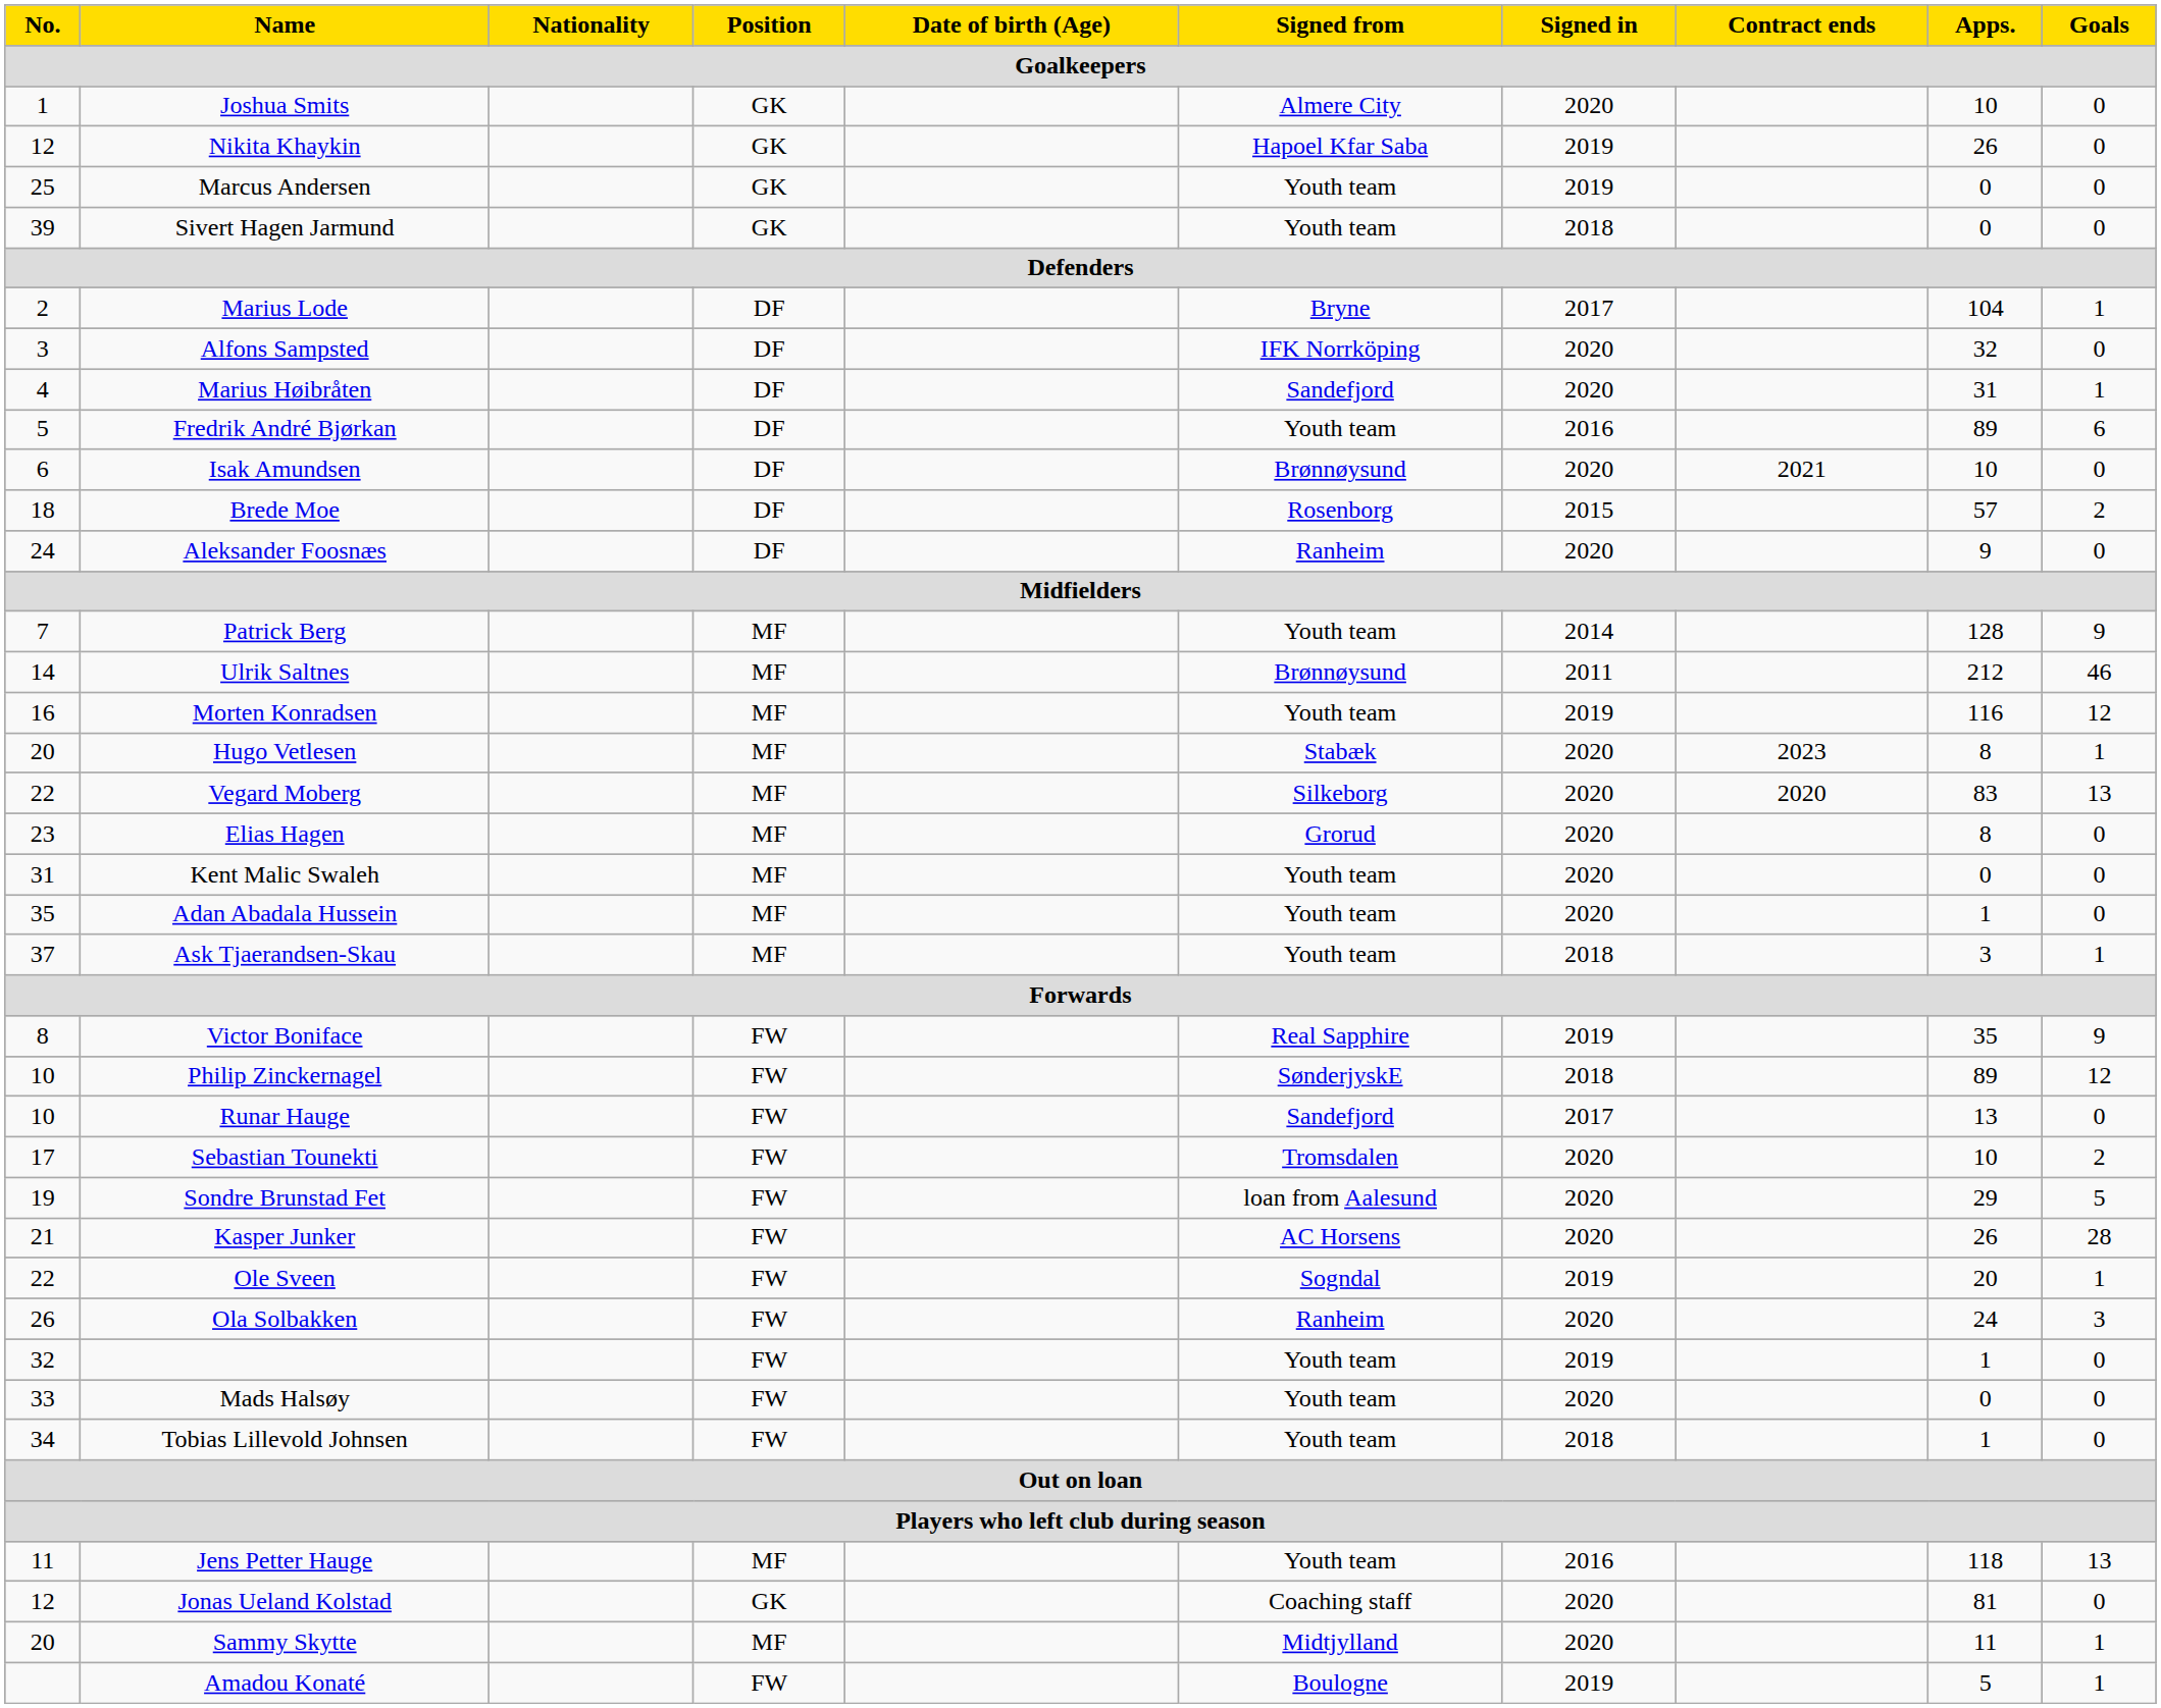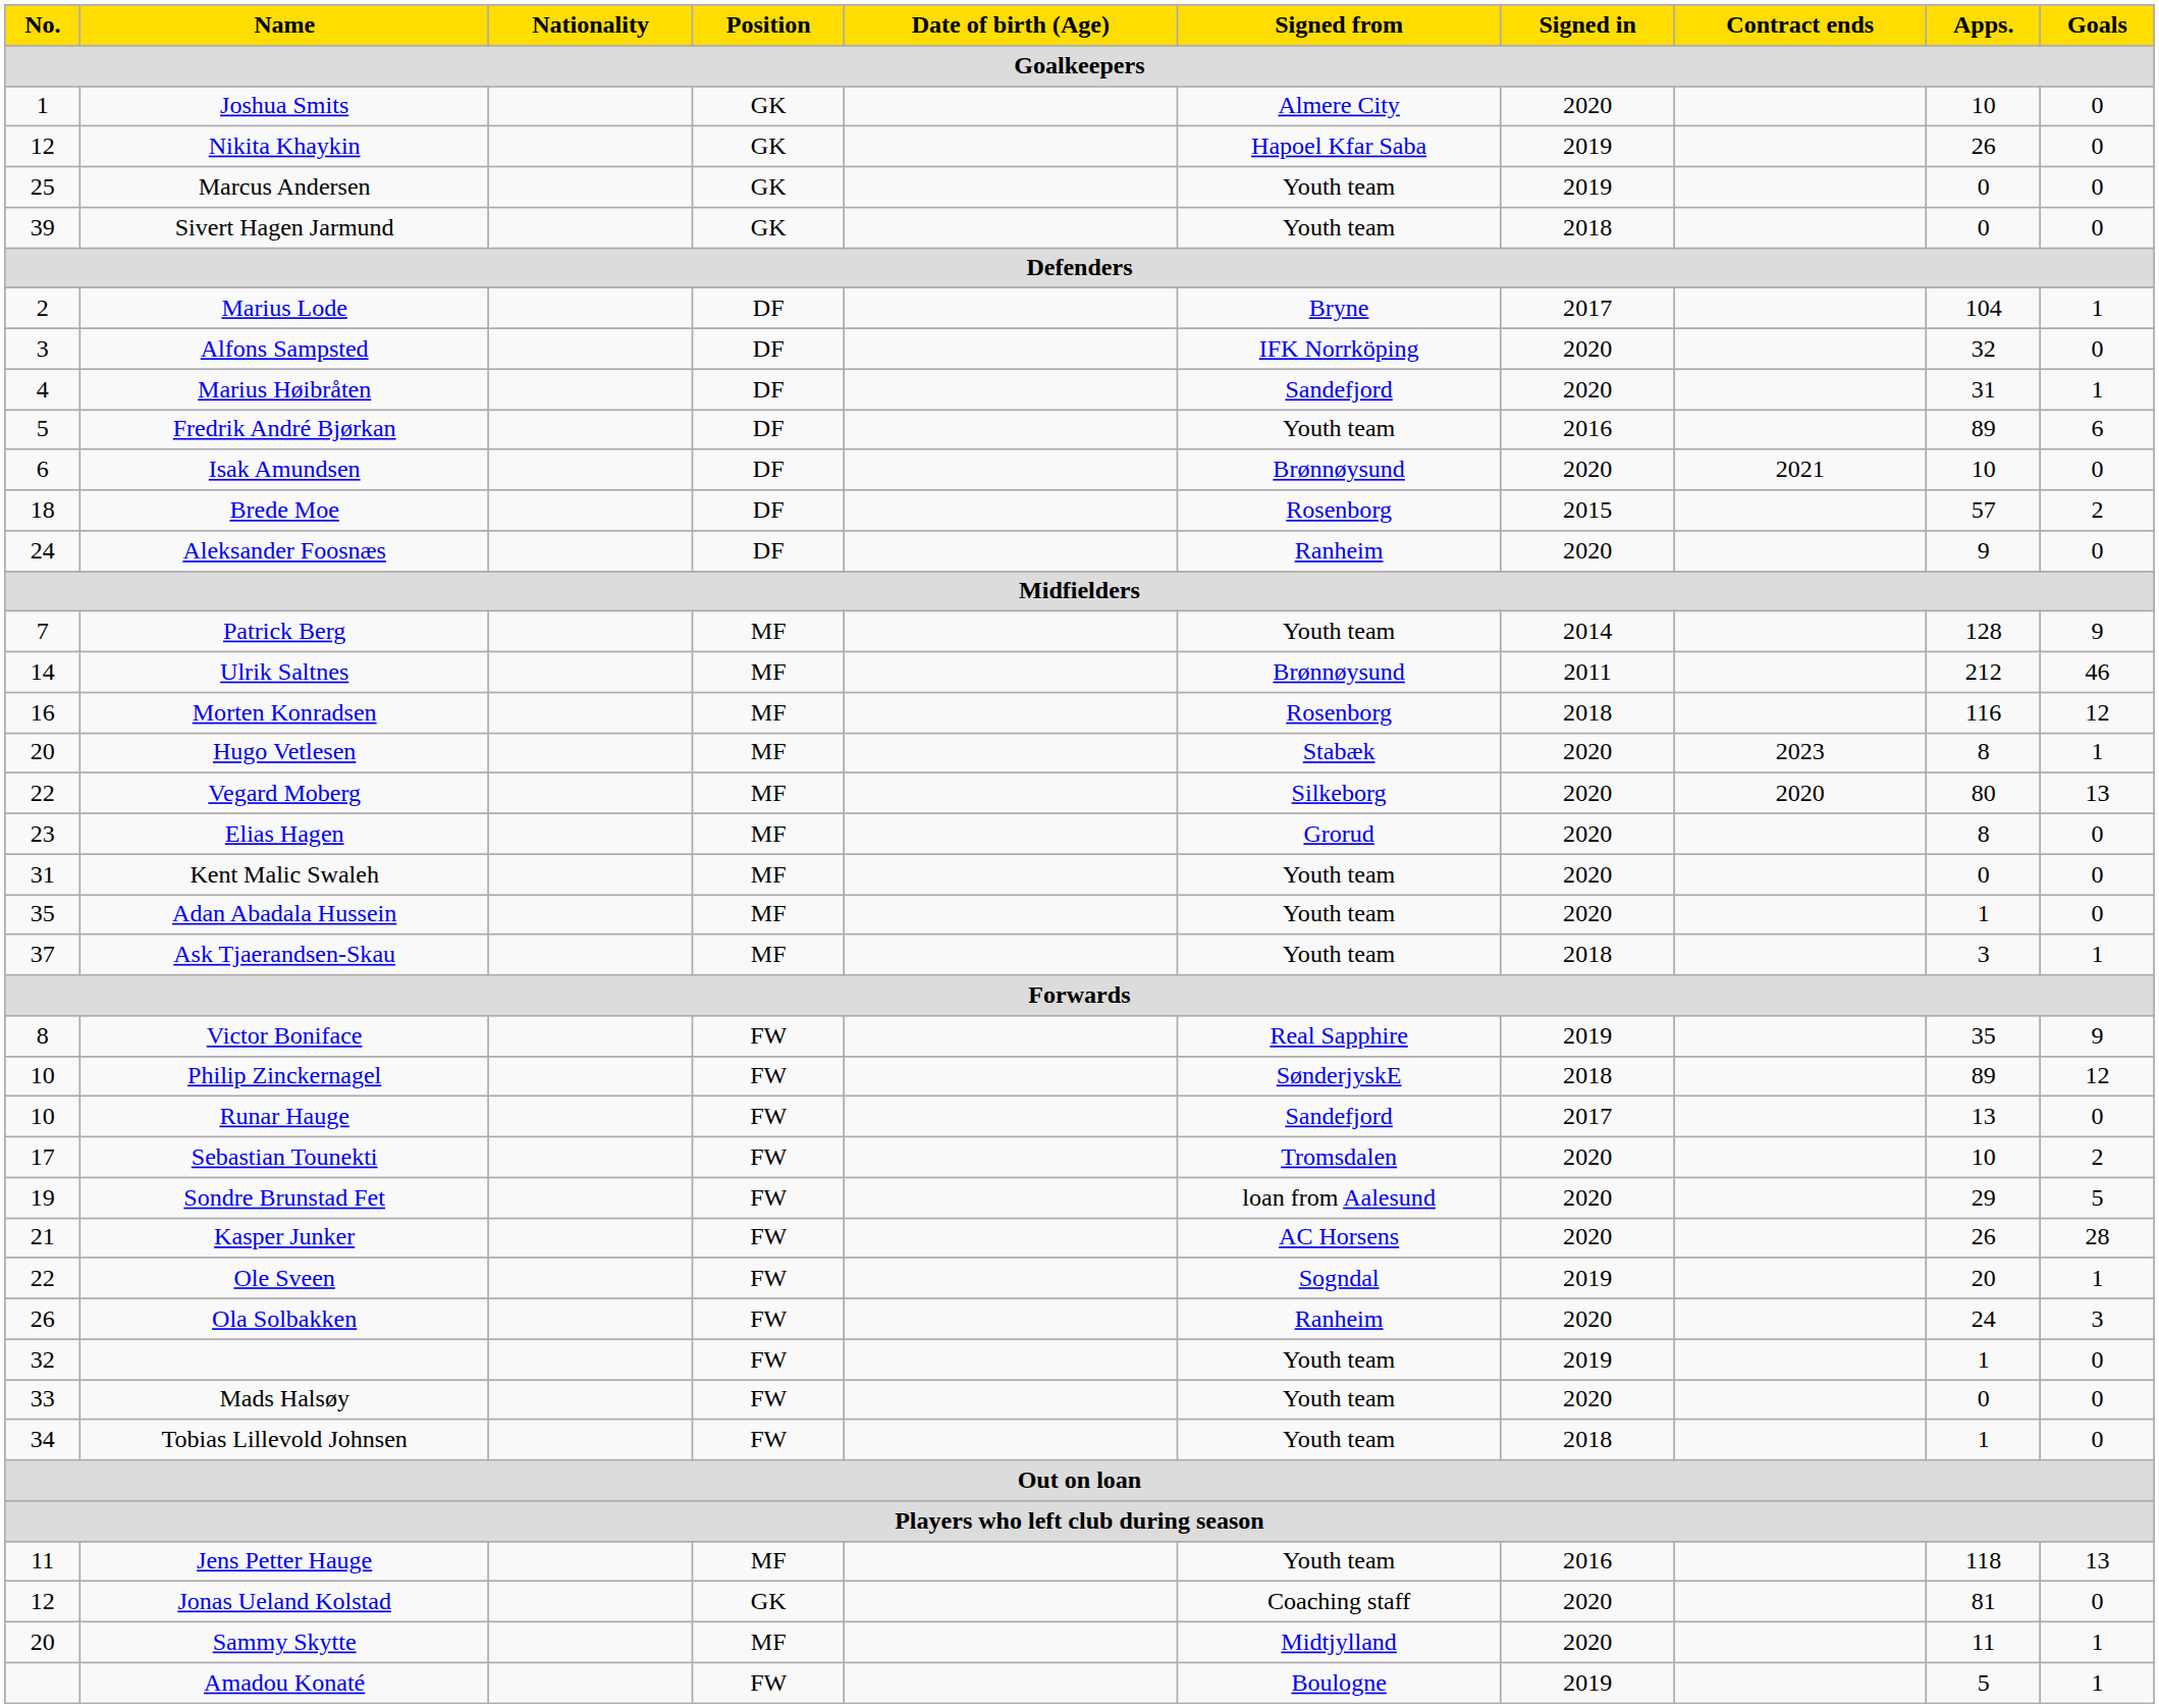Morten Konradsen | Signed from: Youth team -> Rosenborg
Morten Konradsen | Signed in: 2019 -> 2018
Vegard Moberg | Apps.: 83 -> 80
